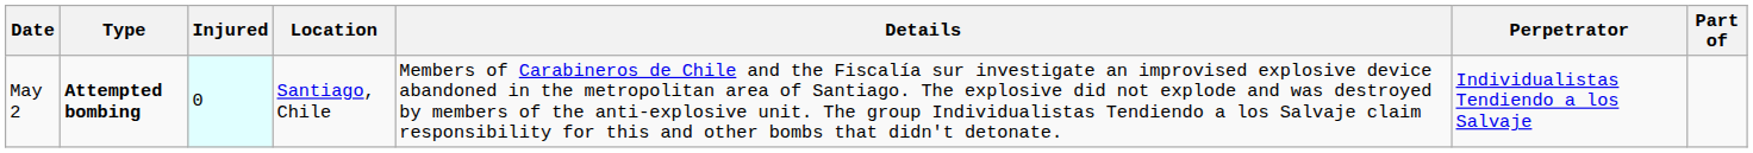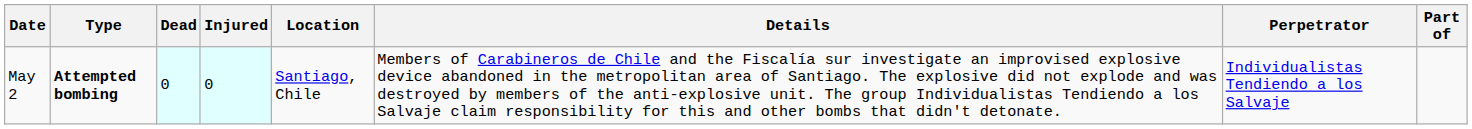+ column: Dead | 0
